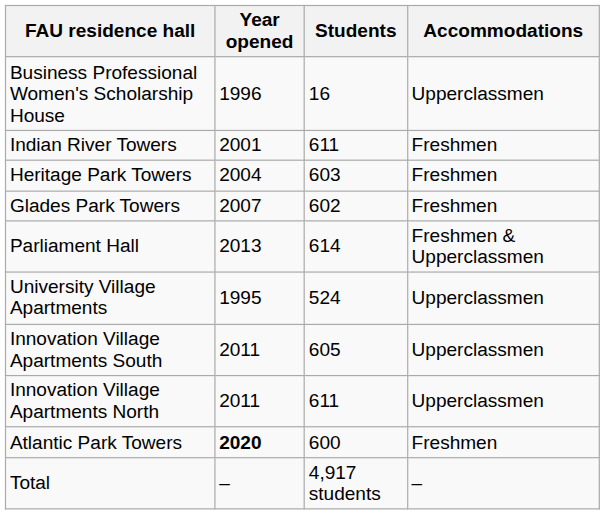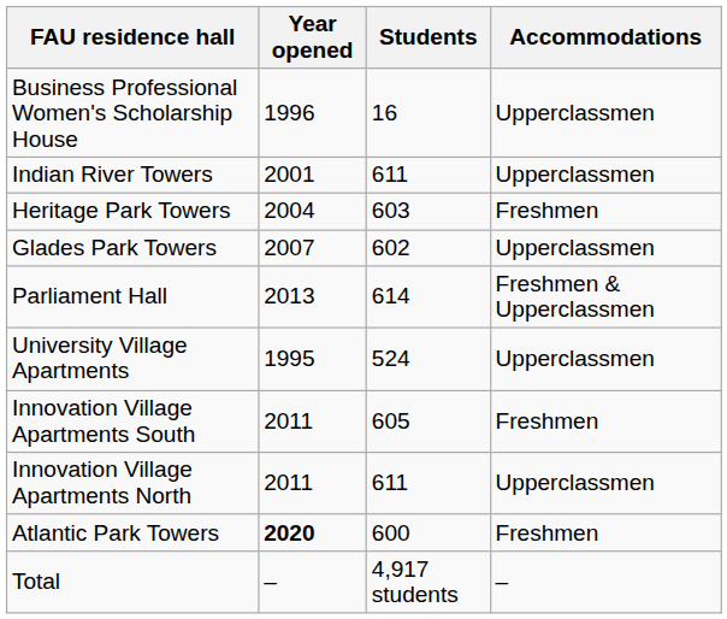Indian River Towers | Accommodations: Freshmen -> Upperclassmen
Glades Park Towers | Accommodations: Freshmen -> Upperclassmen
Innovation Village Apartments South | Accommodations: Upperclassmen -> Freshmen
